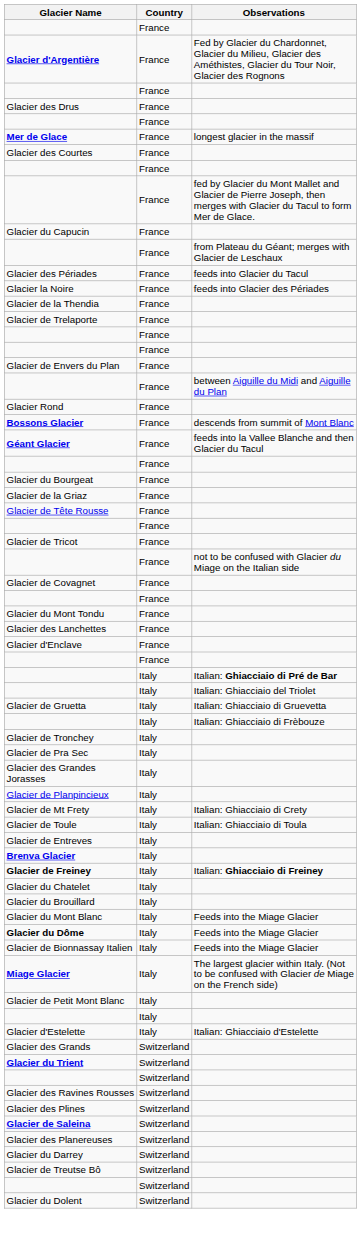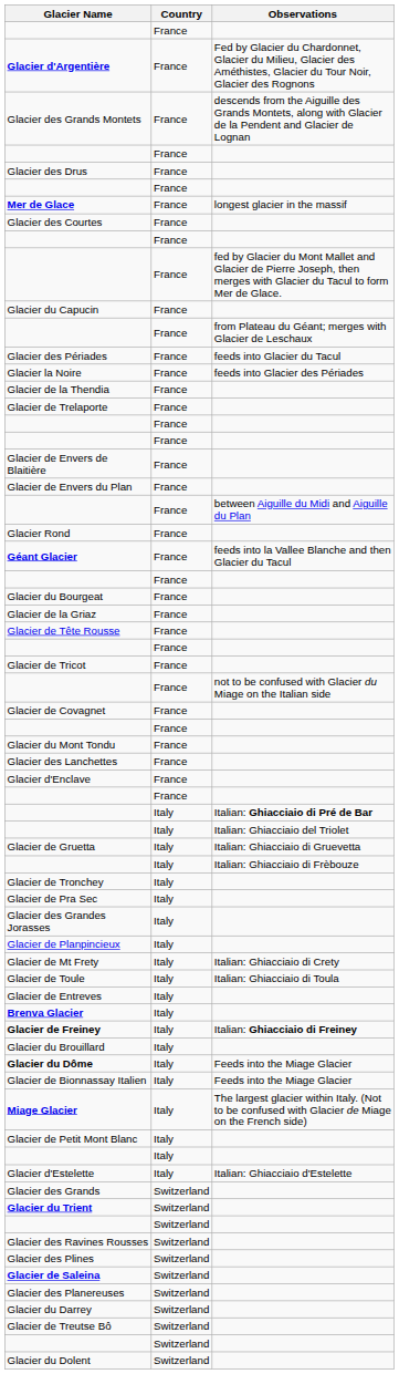+ row: Glacier des Grands Montets | France | descends from the Aiguille des Grands Montets, along with Glacier de la Pendent and Glacier de Lognan
+ row: Glacier de Envers de Blaitière | France
- row: Bossons Glacier | France | descends from summit of Mont Blanc
- row: Glacier du Chatelet | Italy
- row: Glacier du Mont Blanc | Italy | Feeds into the Miage Glacier
